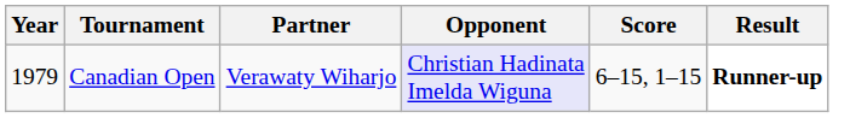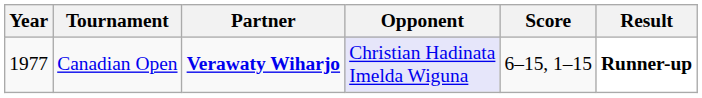Canadian Open | Year: 1979 -> 1977
Canadian Open | Partner: normal -> bold
